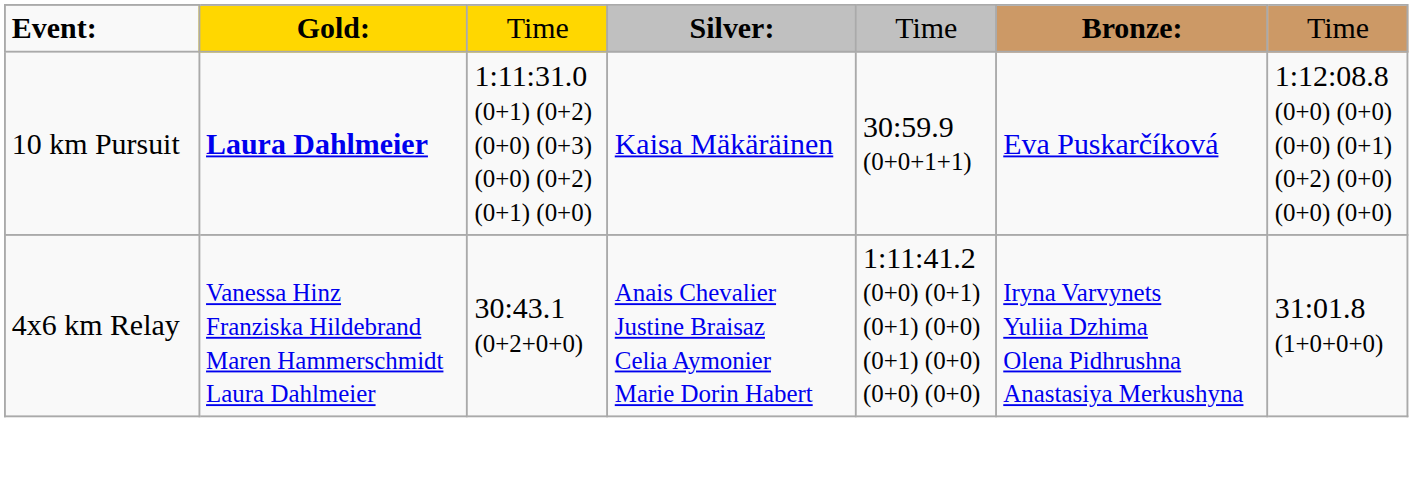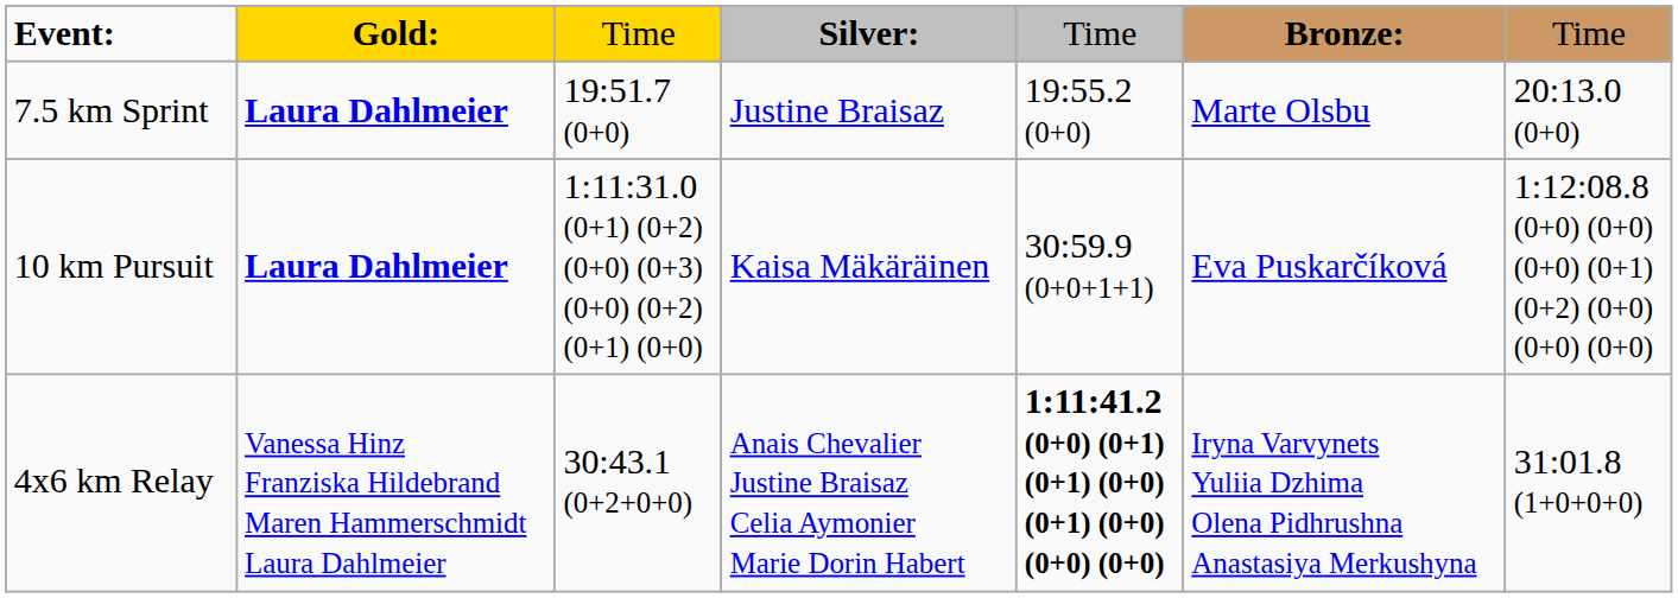+ row: 7.5 km Sprint | Laura Dahlmeier | 19:51.7 (0+0) | Justine Braisaz | 19:55.2 (0+0) | Marte Olsbu | 20:13.0 (0+0)
4x6 km Relay | column 5: normal -> bold
